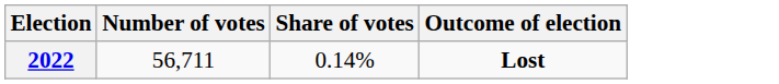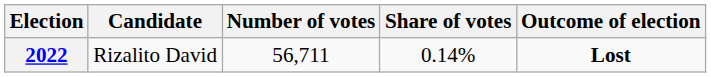+ column: Candidate | Rizalito David
